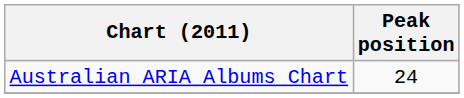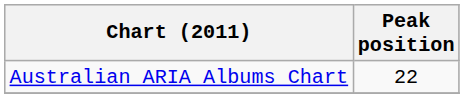Australian ARIA Albums Chart | Peak position: 24 -> 22
